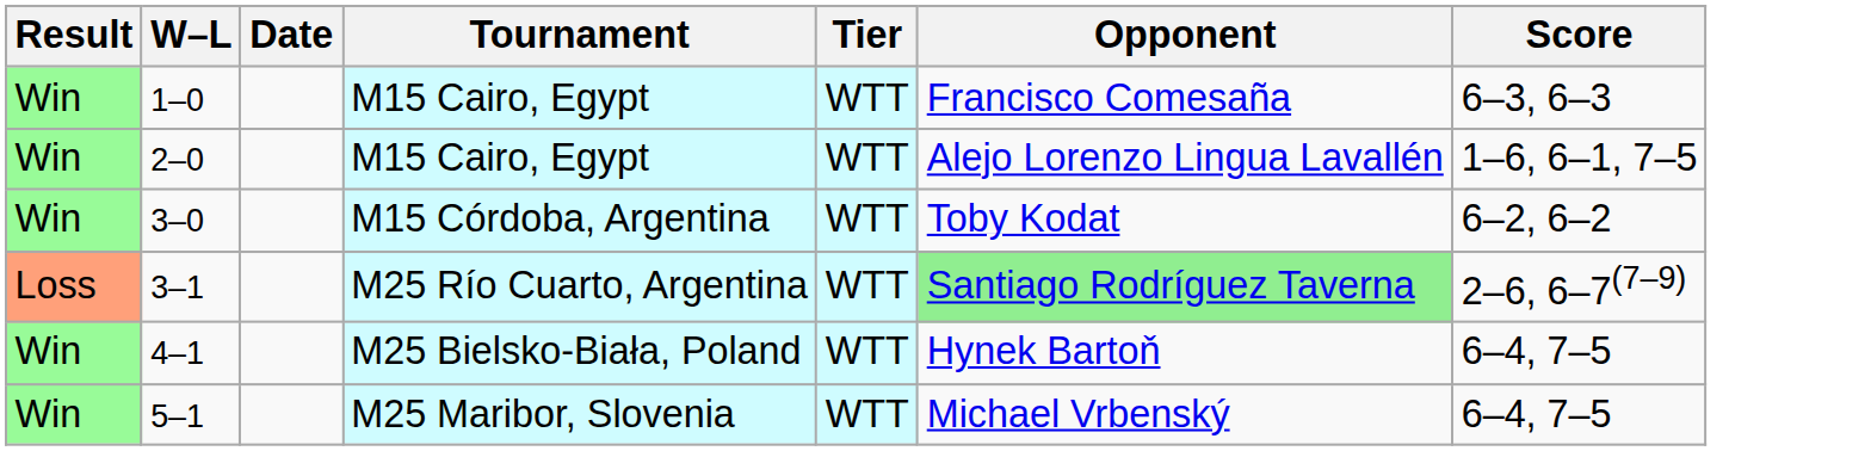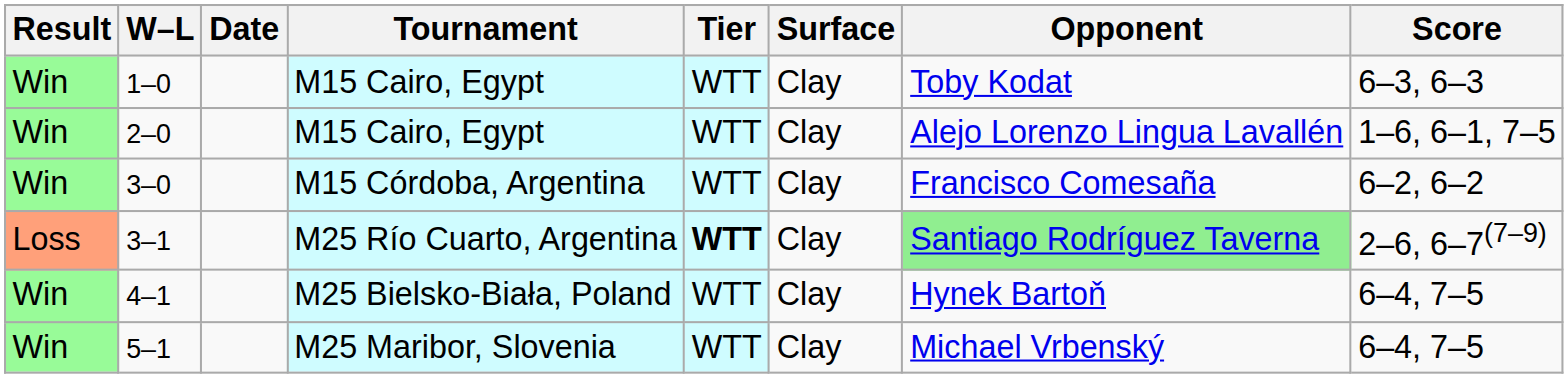+ column: Surface | Clay | Clay | Clay | Clay | Clay | Clay
1–0 | Opponent: Francisco Comesaña -> Toby Kodat
3–0 | Opponent: Toby Kodat -> Francisco Comesaña
3–1 | Tier: normal -> bold
